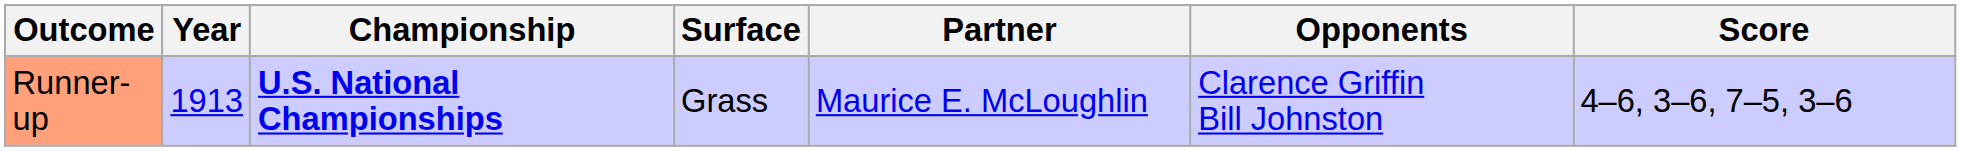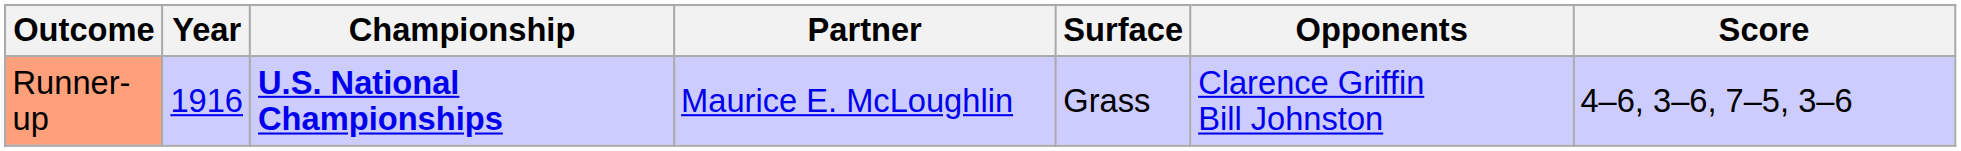columns swapped: Surface <-> Partner
Runner-up | Year: 1913 -> 1916
